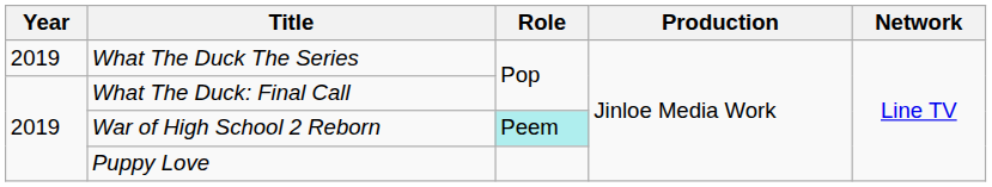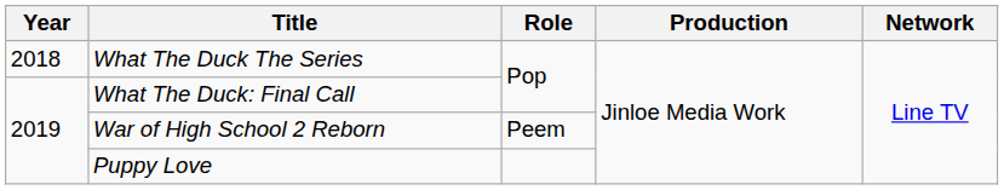What The Duck The Series | Year: 2019 -> 2018
War of High School 2 Reborn | Role: paleturquoise background -> no background
